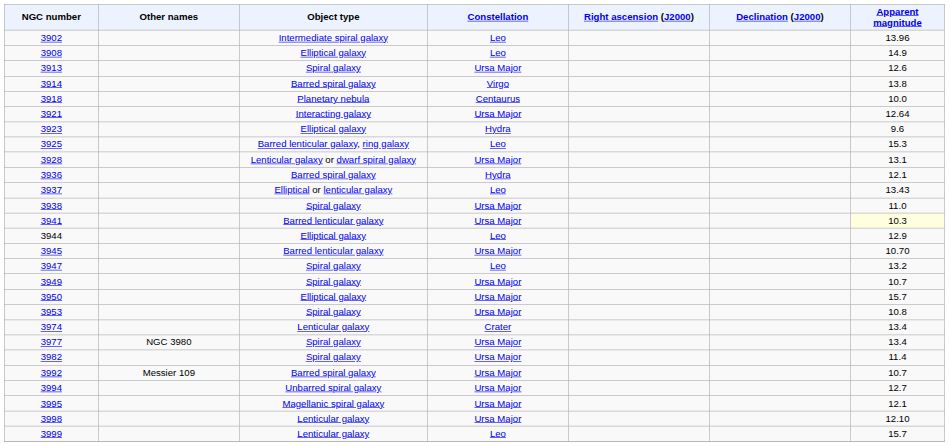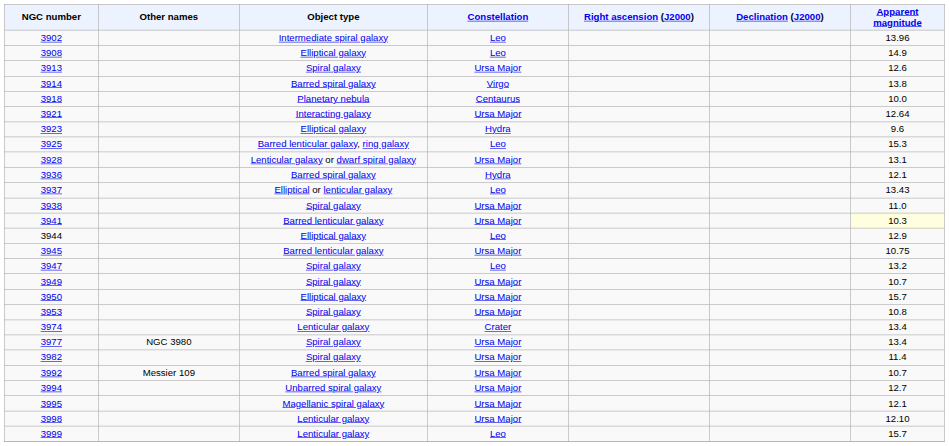3945 | Apparent magnitude: 10.70 -> 10.75
